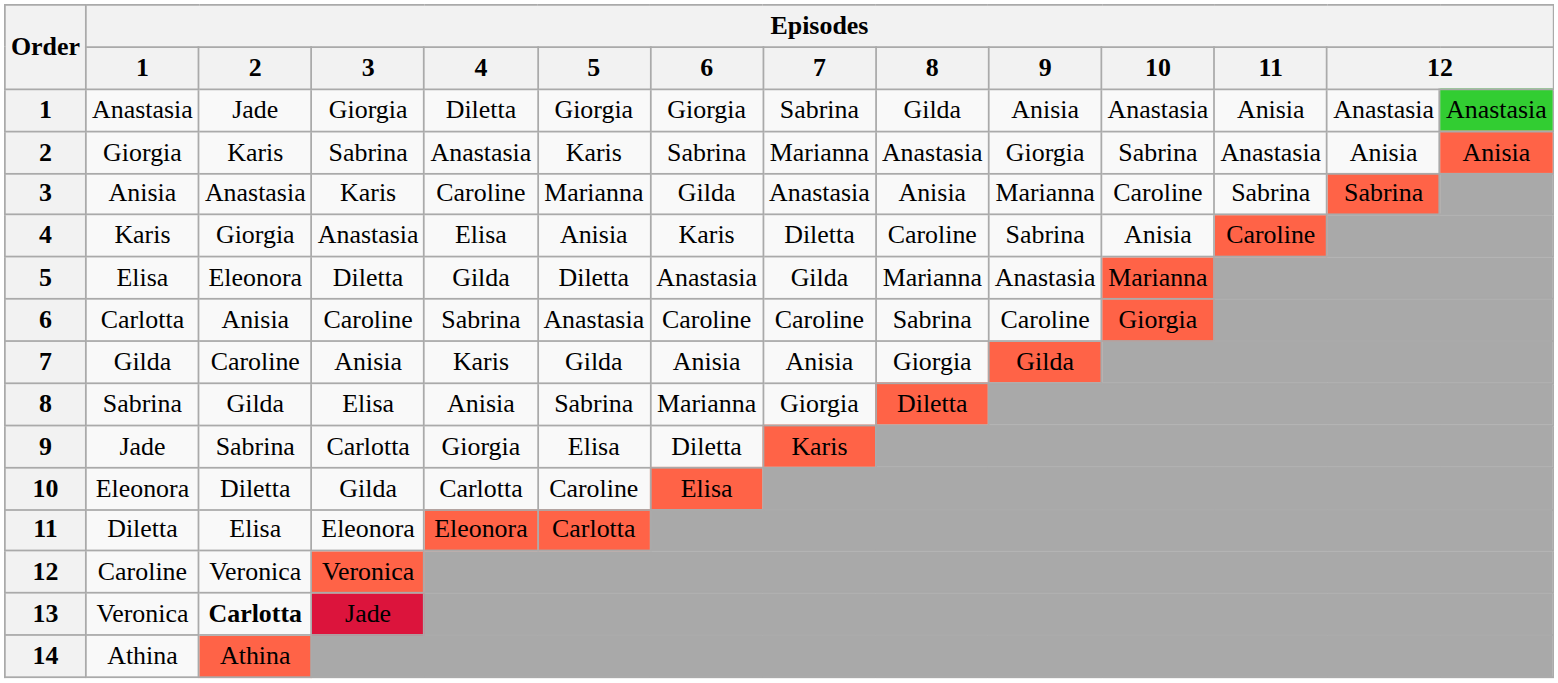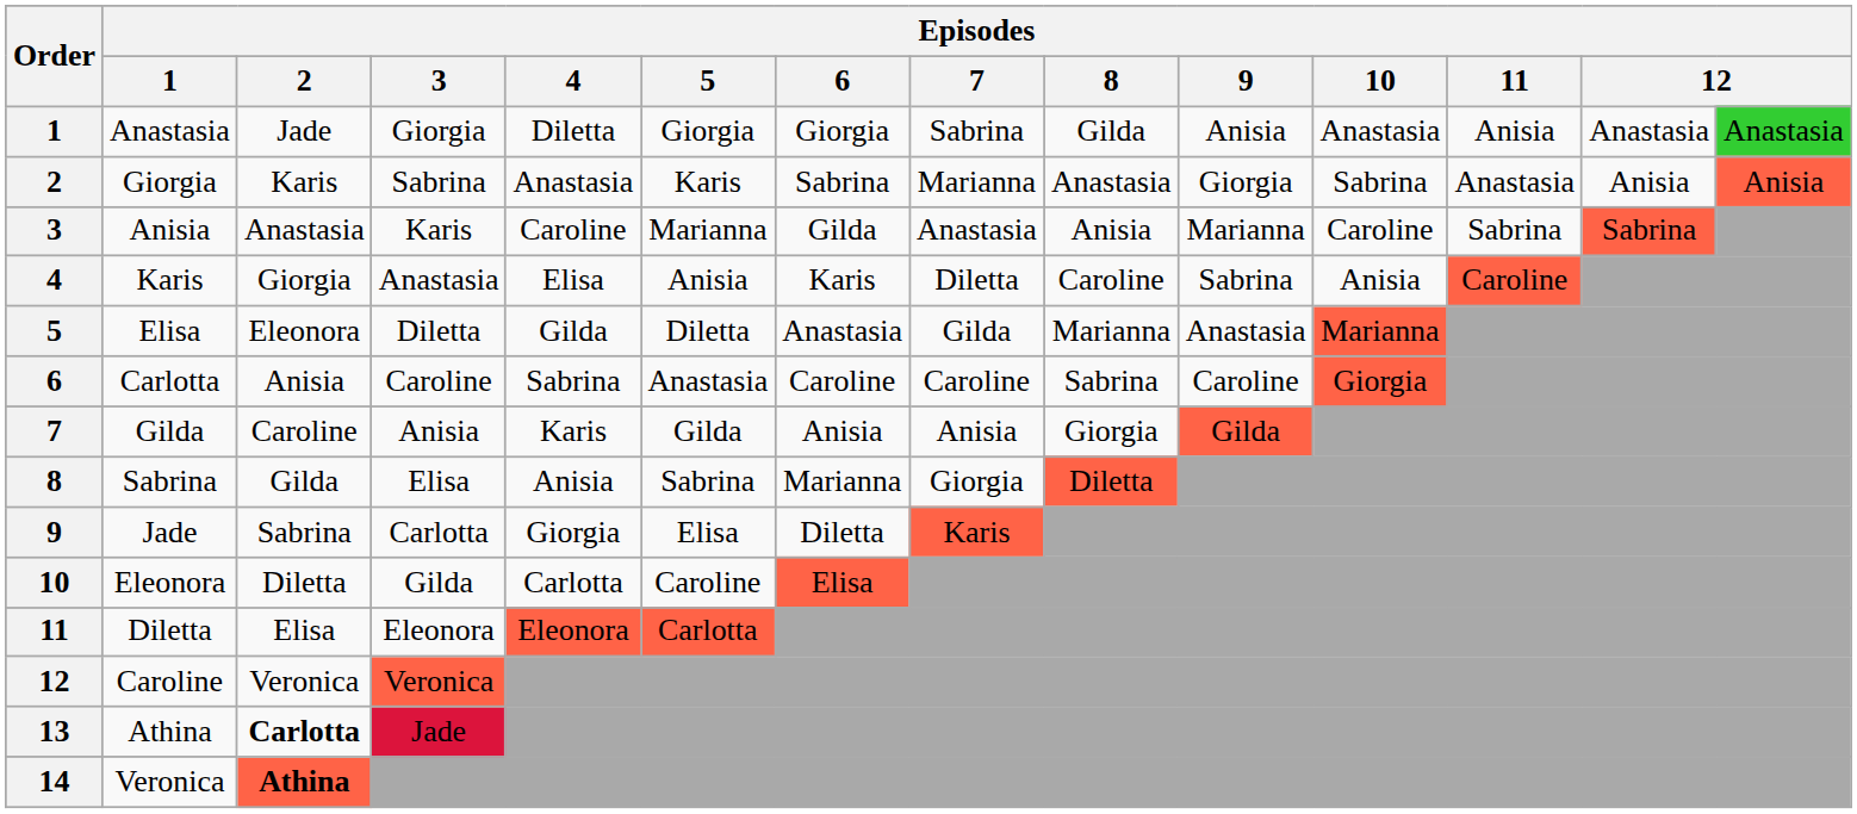13 | Episodes / 1: Veronica -> Athina
14 | Episodes / 1: Athina -> Veronica
14 | Episodes / 2: normal -> bold
